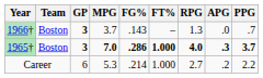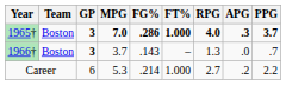rows swapped: 1965† <-> 1966†
